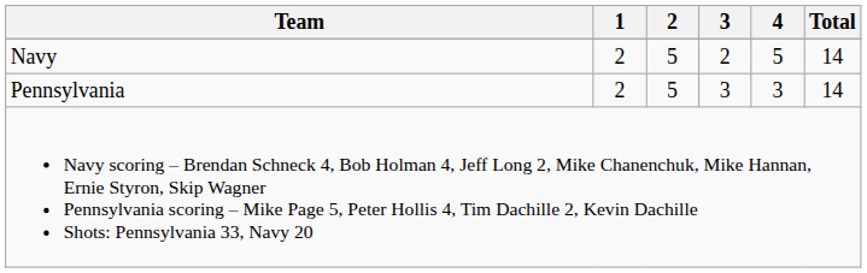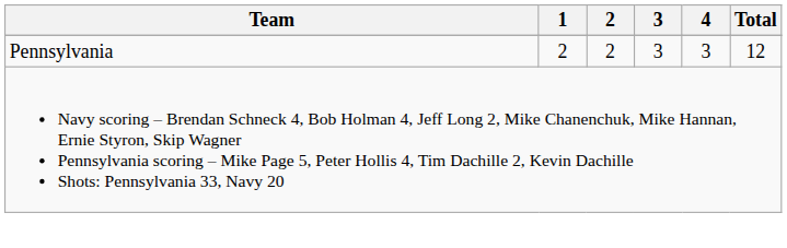- row: Navy | 2 | 5 | 2 | 5 | 14
Pennsylvania | 2: 5 -> 2
Pennsylvania | Total: 14 -> 12
